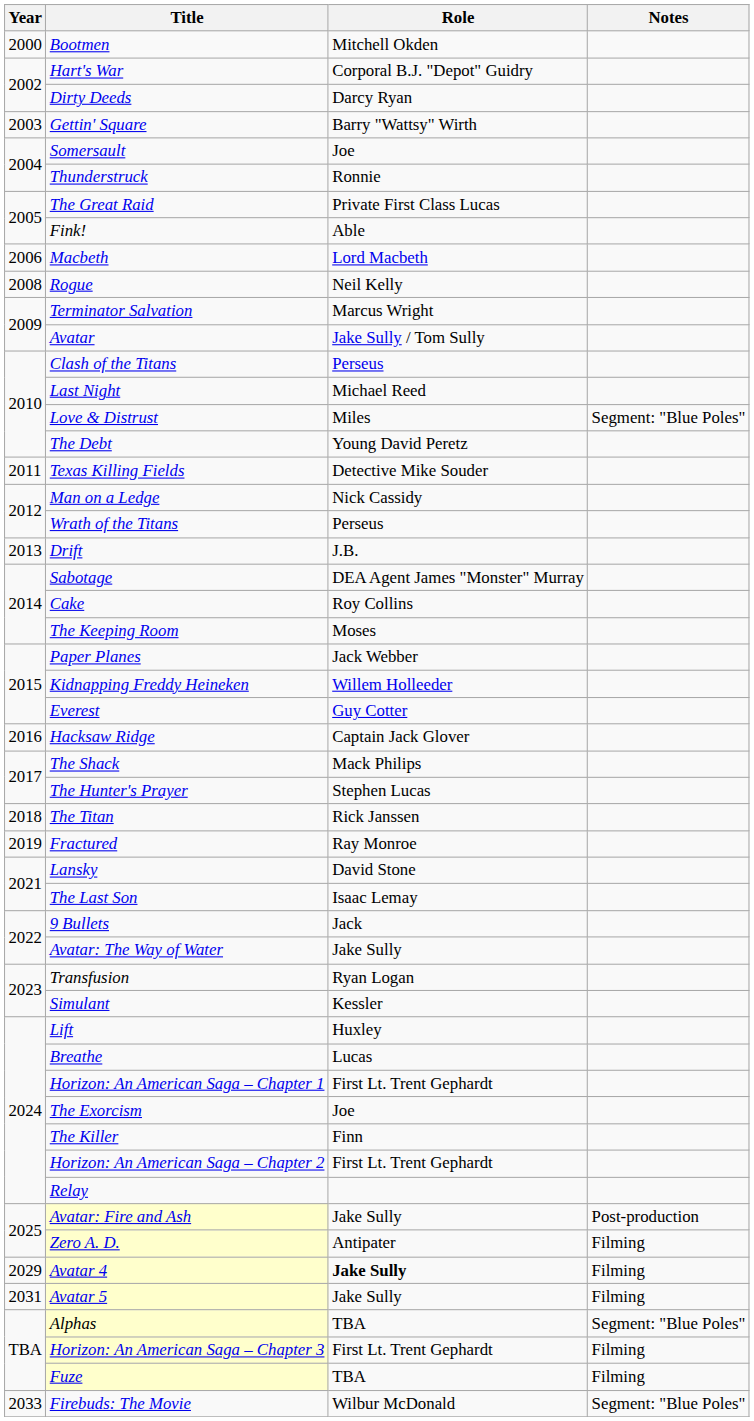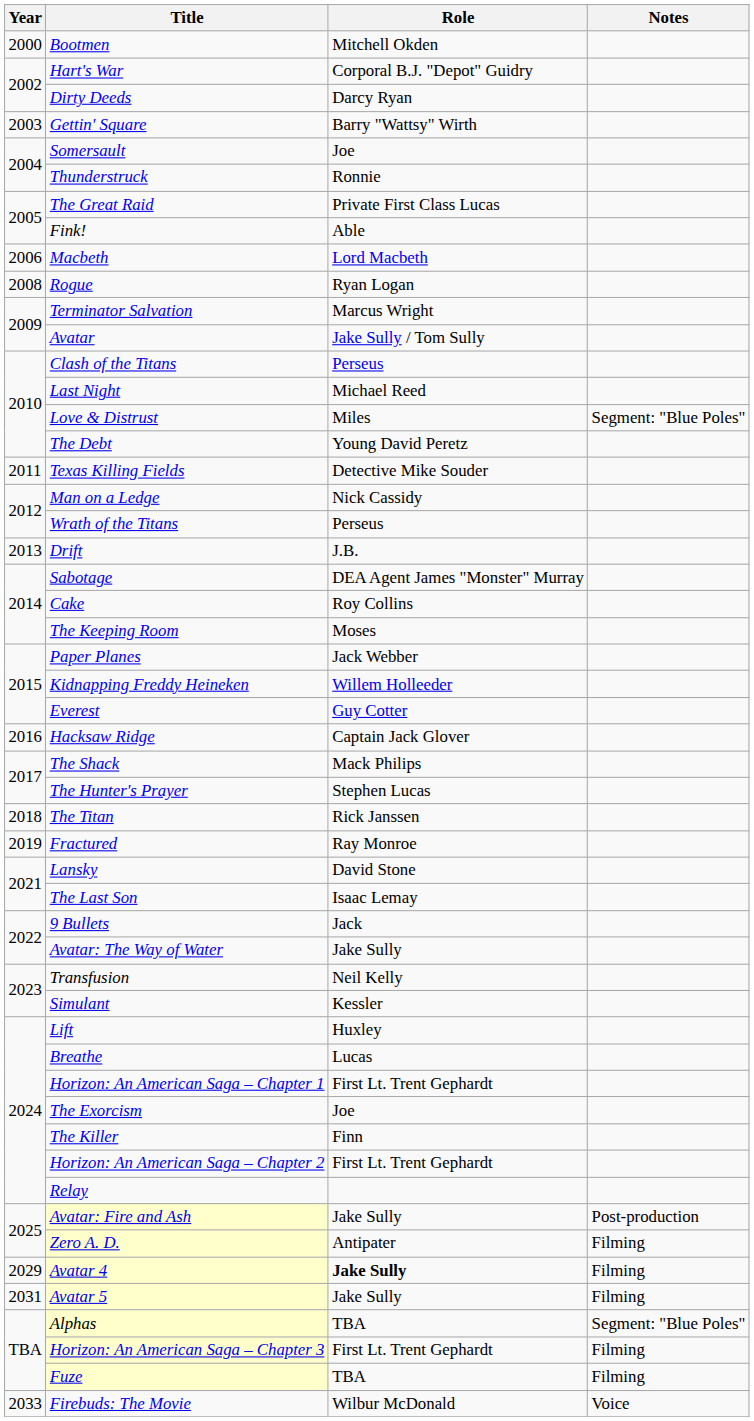Rogue | Role: Neil Kelly -> Ryan Logan
Transfusion | Role: Ryan Logan -> Neil Kelly
Firebuds: The Movie | Notes: Segment: "Blue Poles" -> Voice
